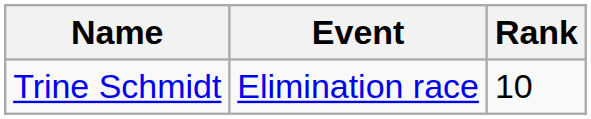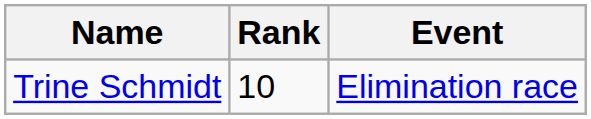columns swapped: Event <-> Rank
